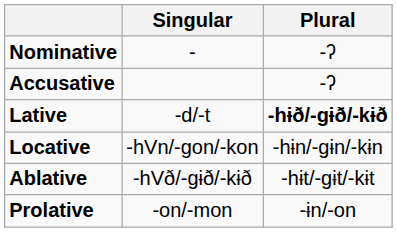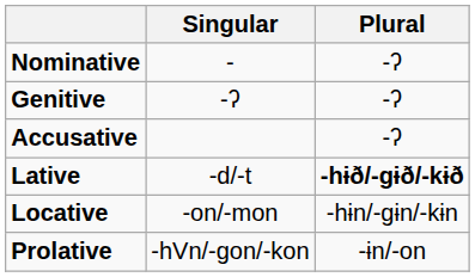+ row: Genitive | -ʔ | -ʔ
Locative | Singular: -hVn/-gon/-kon -> -on/-mon
- row: Ablative | -hVð/-gɨð/-kɨð | -hɨt/-gɨt/-kɨt
Prolative | Singular: -on/-mon -> -hVn/-gon/-kon
